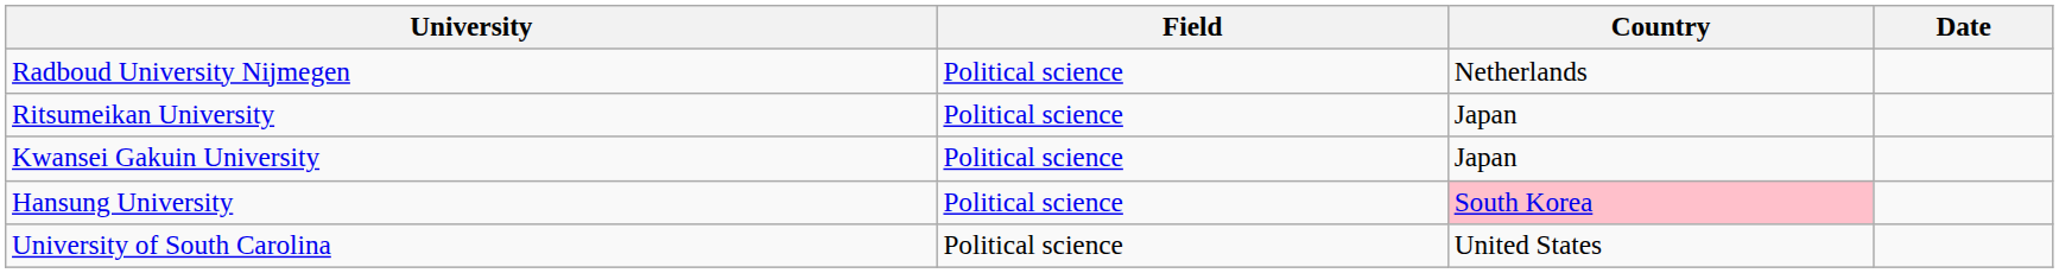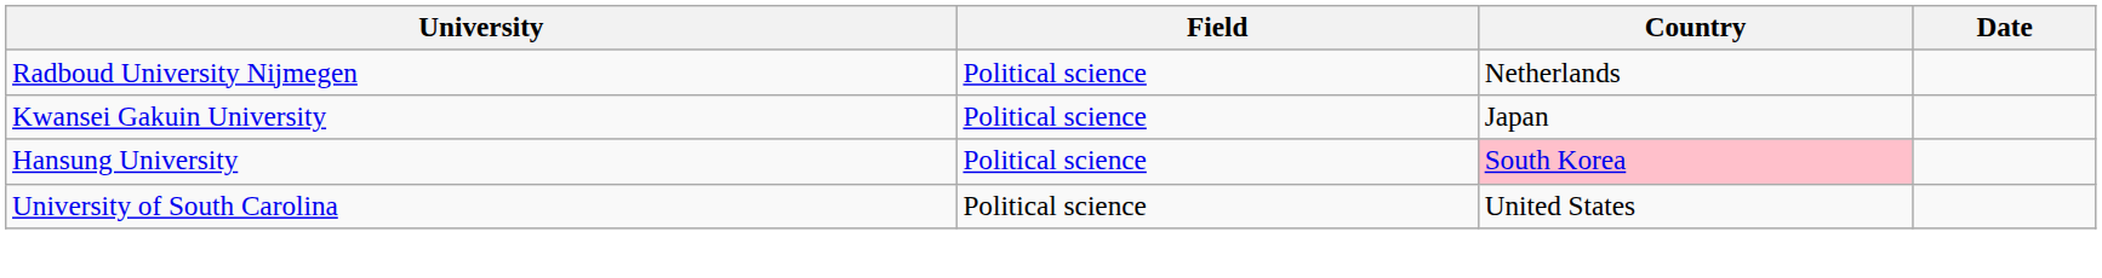- row: Ritsumeikan University | Political science | Japan
